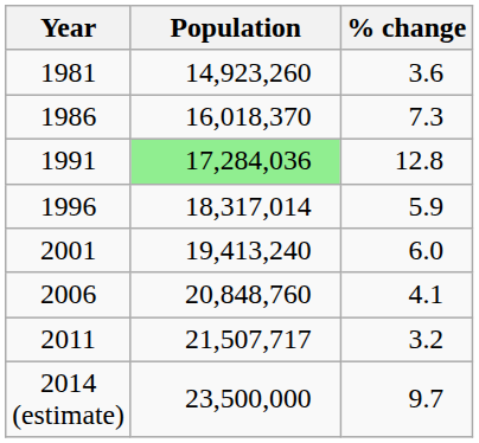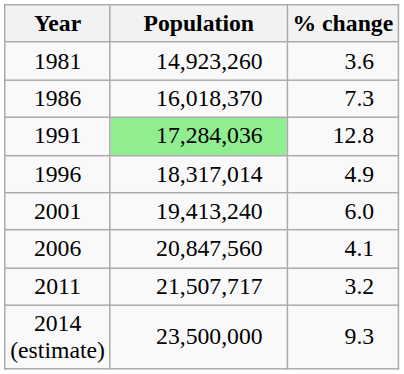1996 | % change: 5.9 -> 4.9
2006 | Population: 20,848,760 -> 20,847,560
2014 (estimate) | % change: 9.7 -> 9.3
